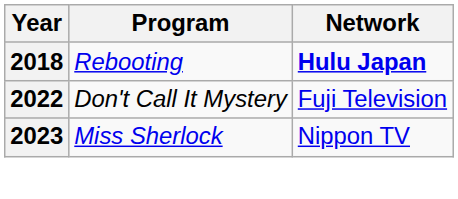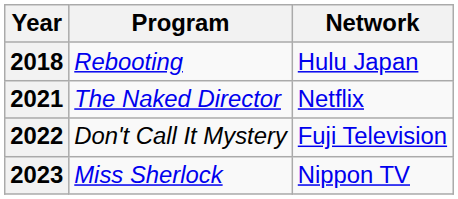2018 | Network: bold -> normal
+ row: 2021 | The Naked Director | Netflix
